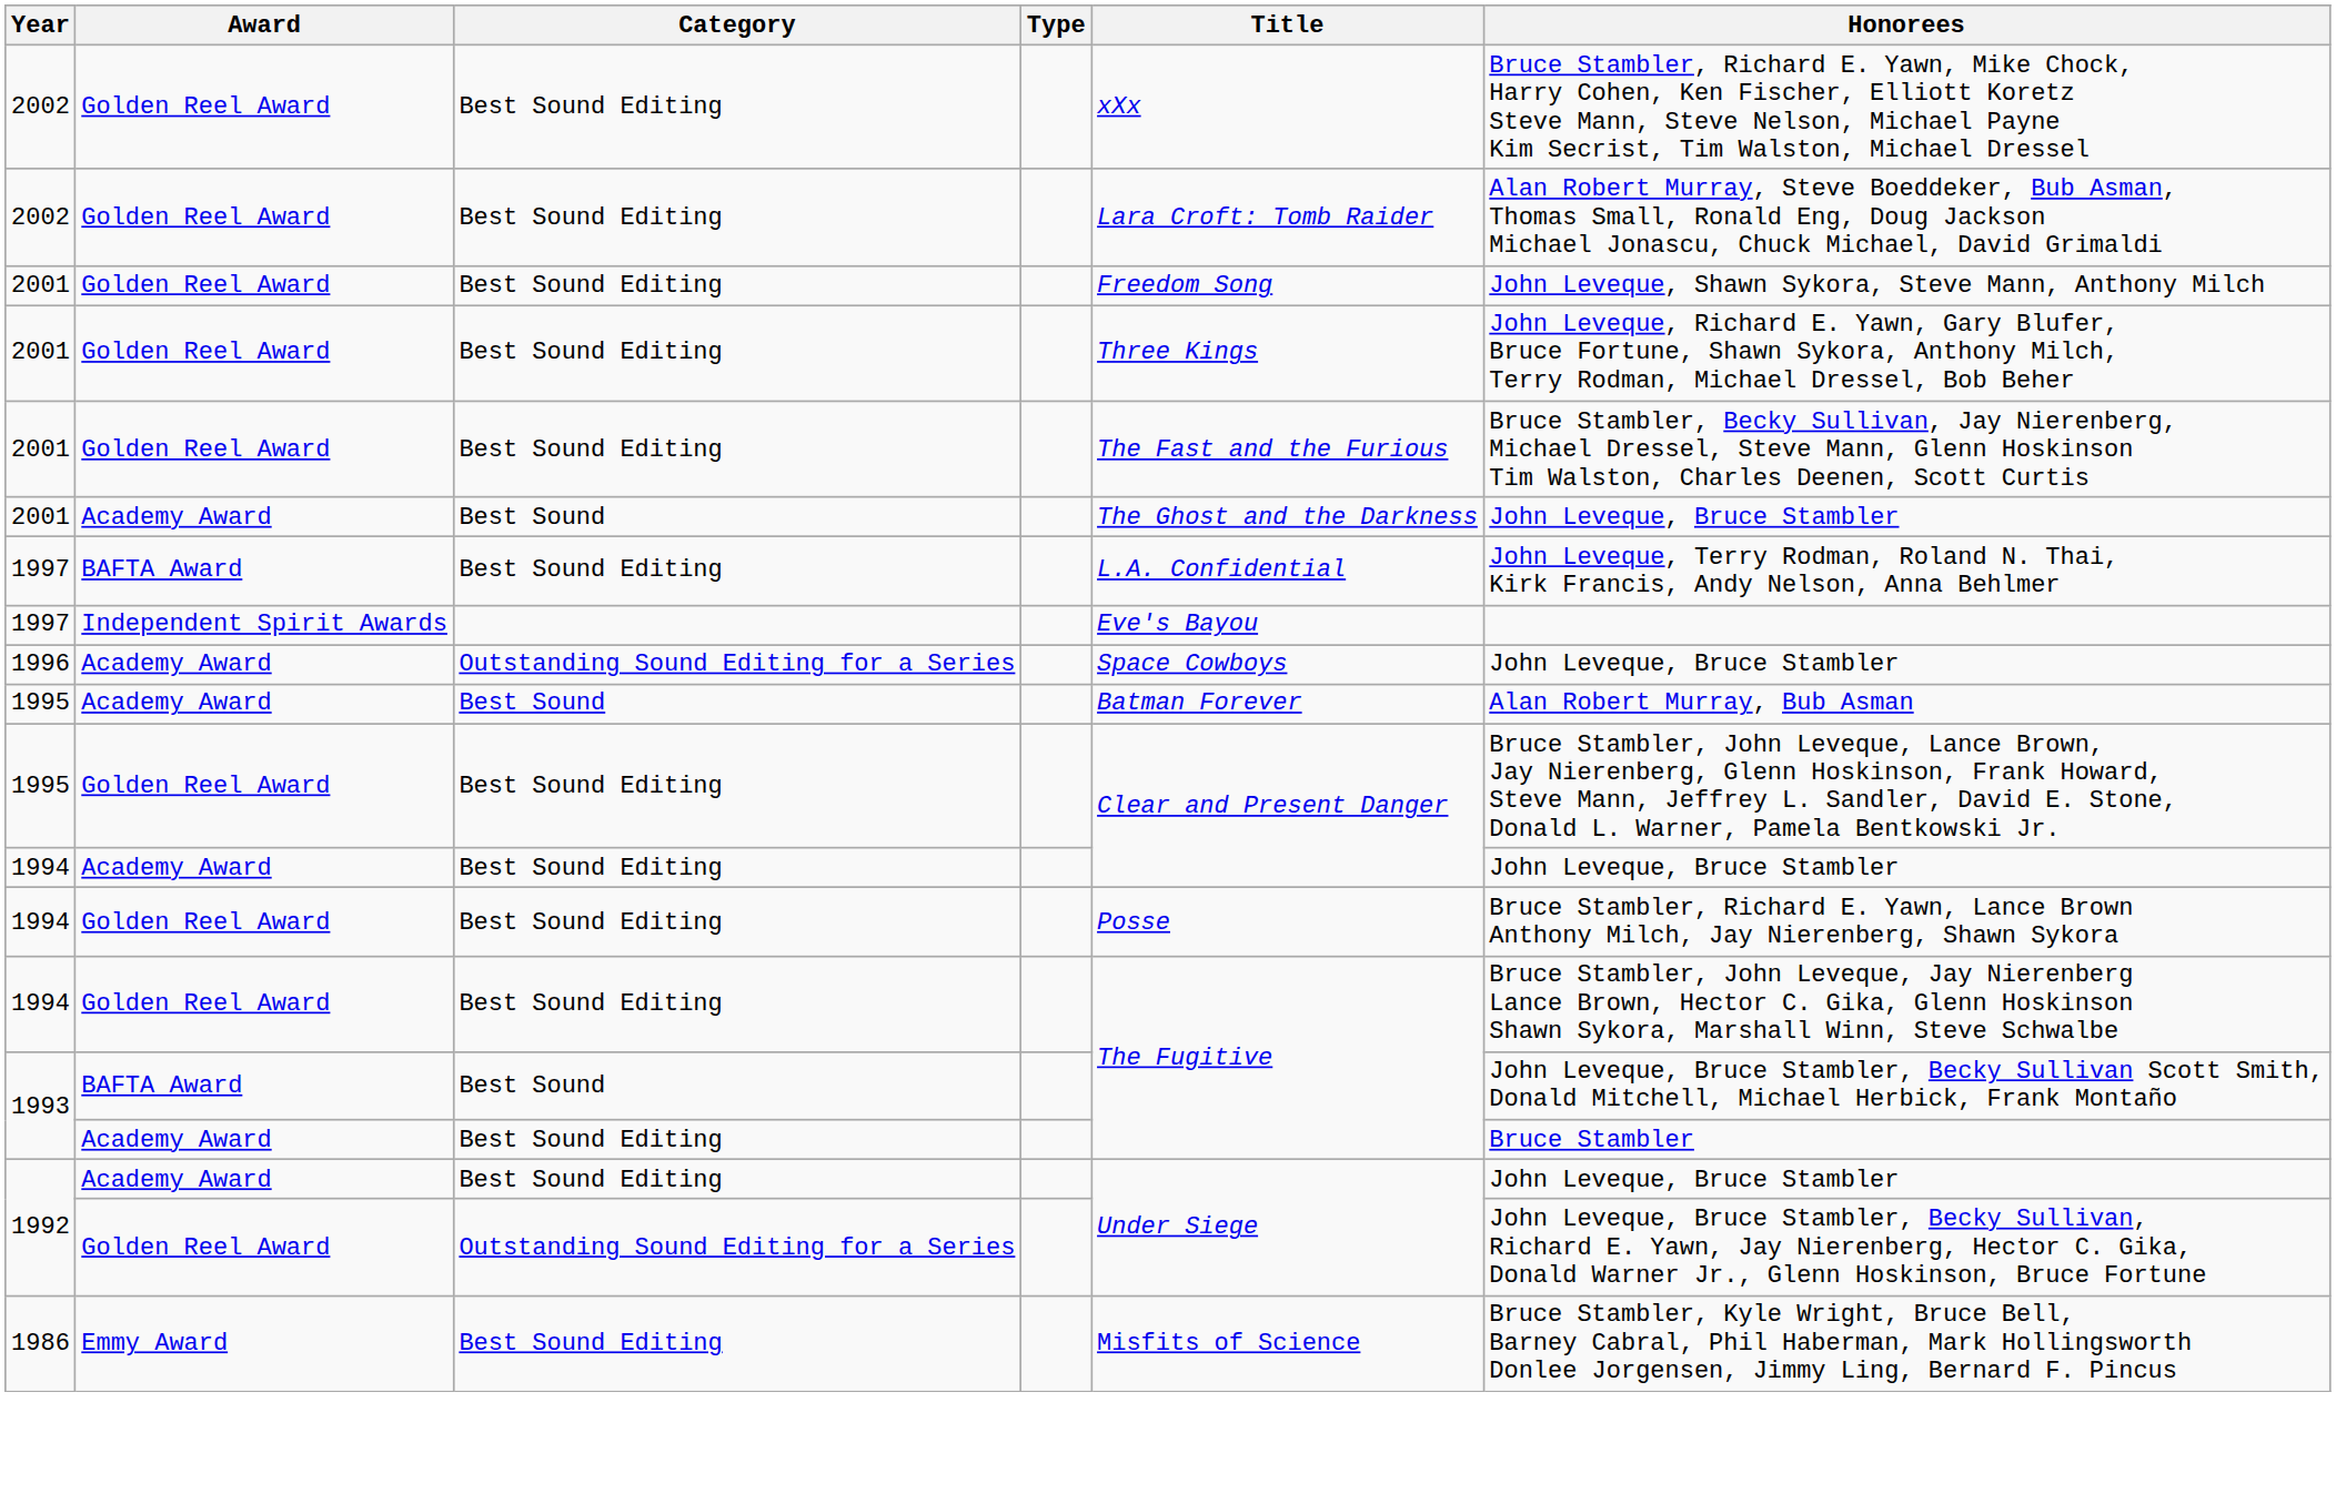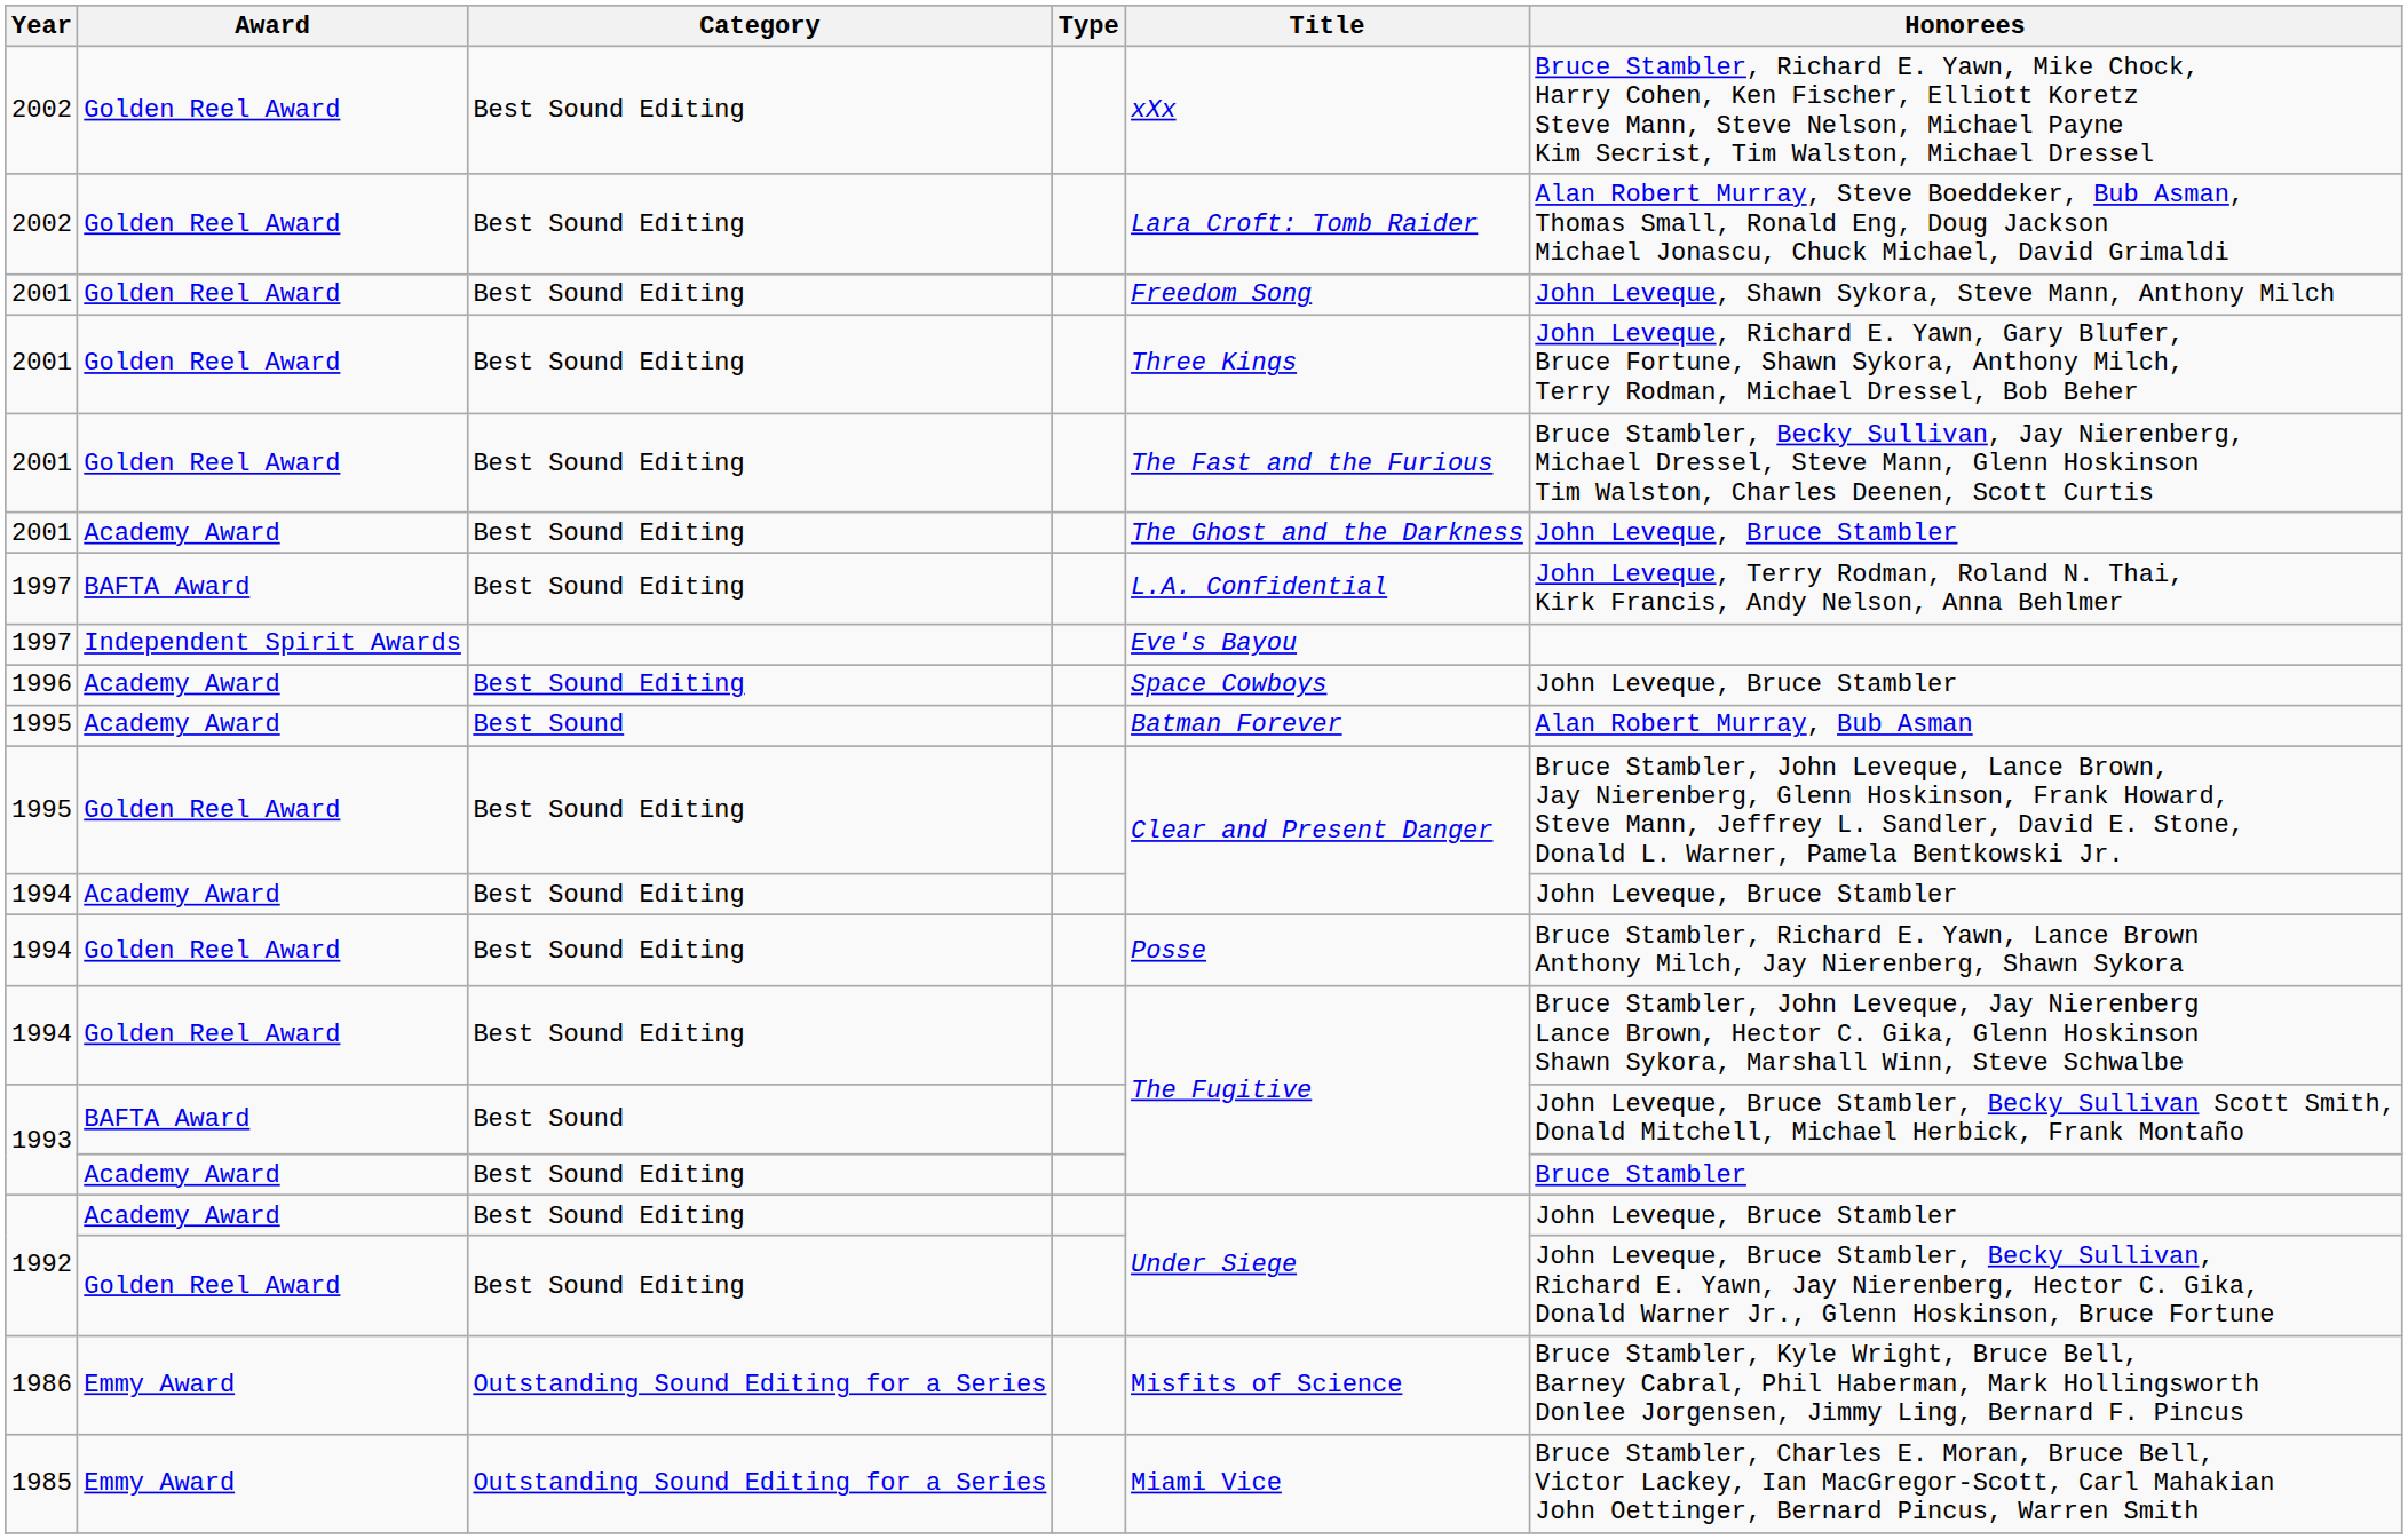2001 / Academy Award | Category: Best Sound -> Best Sound Editing
1996 | Category: Outstanding Sound Editing for a Series -> Best Sound Editing
1992 / Golden Reel Award | Category: Outstanding Sound Editing for a Series -> Best Sound Editing
1986 | Category: Best Sound Editing -> Outstanding Sound Editing for a Series
+ row: 1985 | Emmy Award | Outstanding Sound Editing for a Series | Miami Vice | Bruce Stambler, Charles E. Moran, Bruce Bell, Victor Lackey, Ian MacGregor-Scott, Carl Mahakian John Oettinger, Bernard Pincus, Warren Smith
